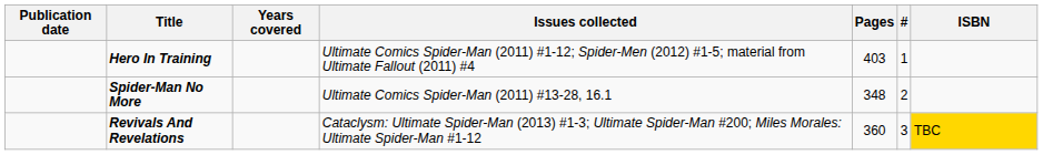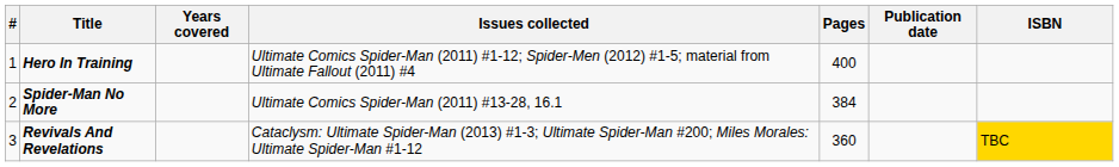columns swapped: # <-> Publication date
Hero In Training | Pages: 403 -> 400
Spider-Man No More | Pages: 348 -> 384
